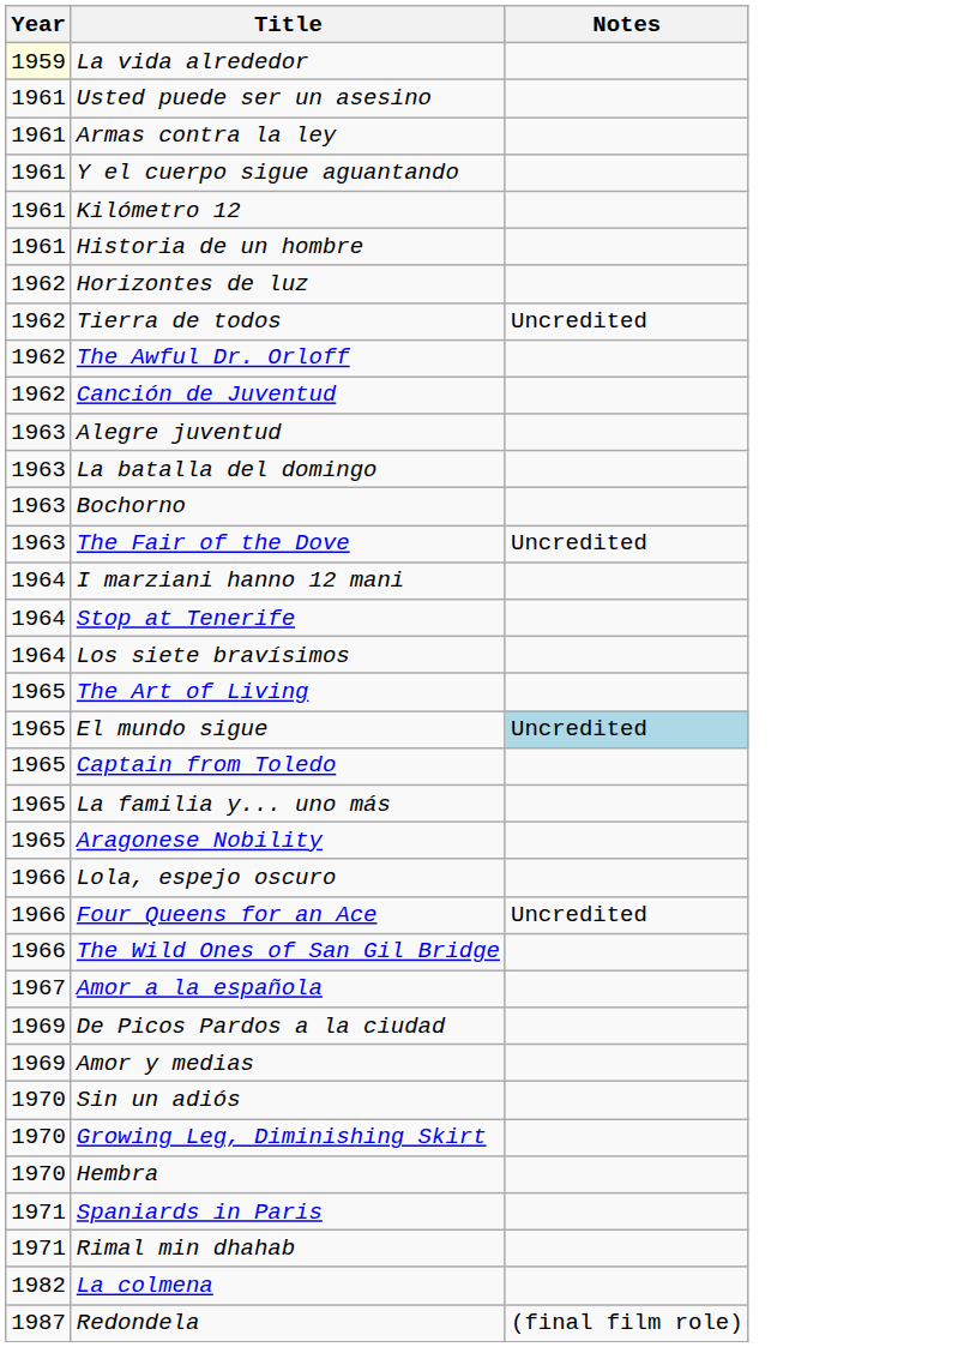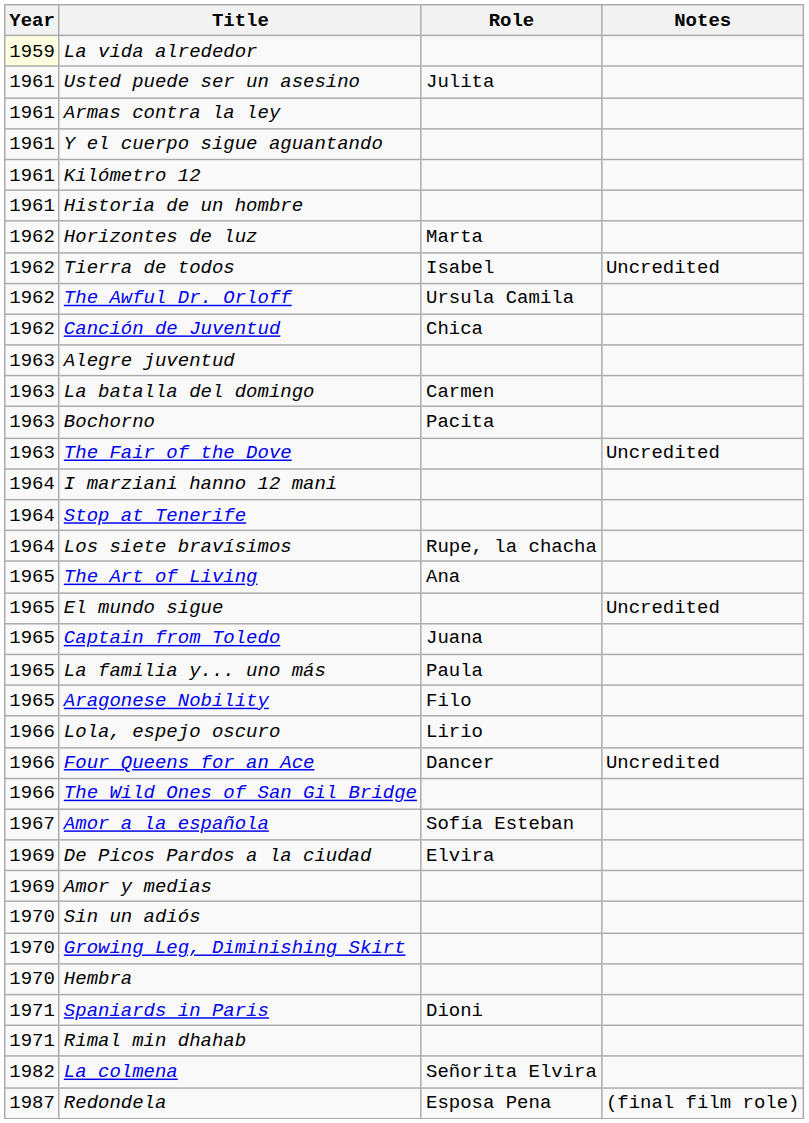+ column: Role | Julita | Marta | Isabel | Ursula Camila | Chica | Carmen | Pacita | Rupe, la chacha | Ana | Juana | Paula | Filo | Lirio | Dancer | Sofía Esteban | Elvira | Dioni | Señorita Elvira | Esposa Pena
El mundo sigue | Notes: lightblue background -> no background
